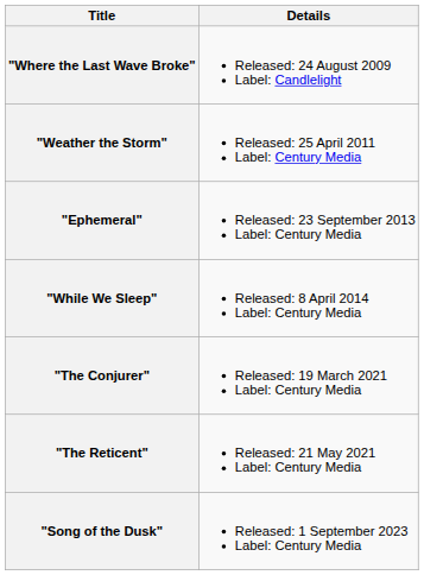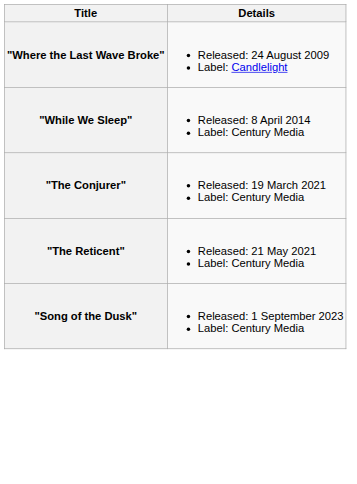- row: "Weather the Storm" | Released: 25 April 2011 Label: Century Media
- row: "Ephemeral" | Released: 23 September 2013 Label: Century Media
